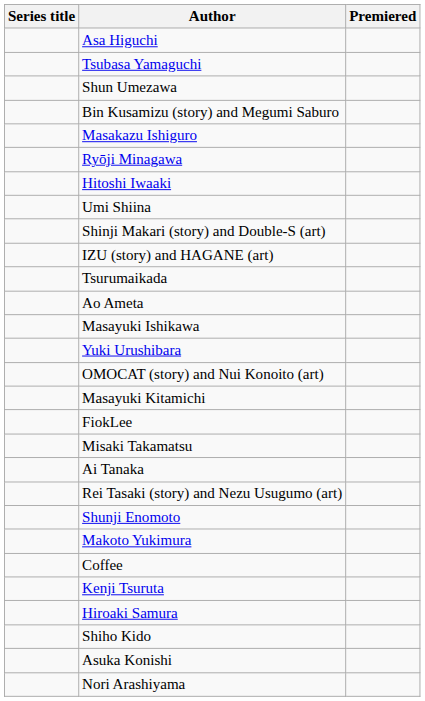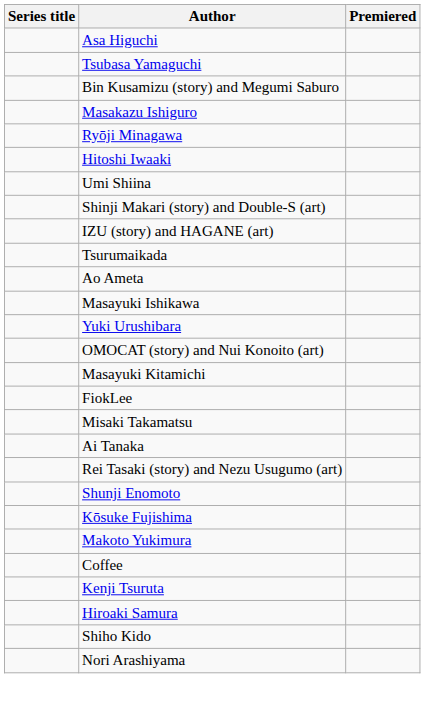- row: Shun Umezawa
+ row: Kōsuke Fujishima
- row: Asuka Konishi
